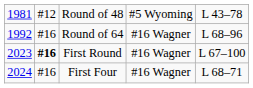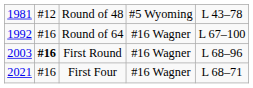Round of 64 | column 5: L 68–96 -> L 67–100
First Round | column 1: 2023 -> 2003
First Round | column 5: L 67–100 -> L 68–96
First Four | column 1: 2024 -> 2021
